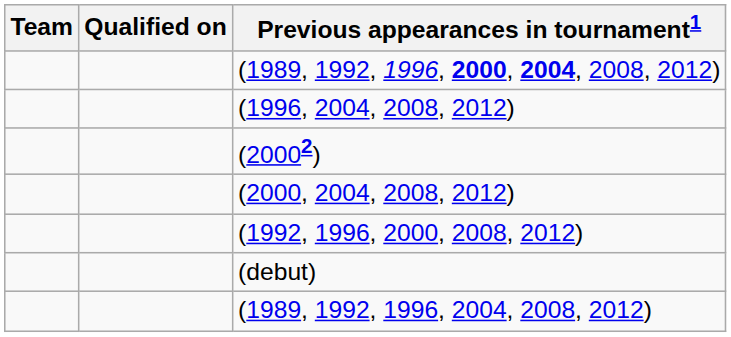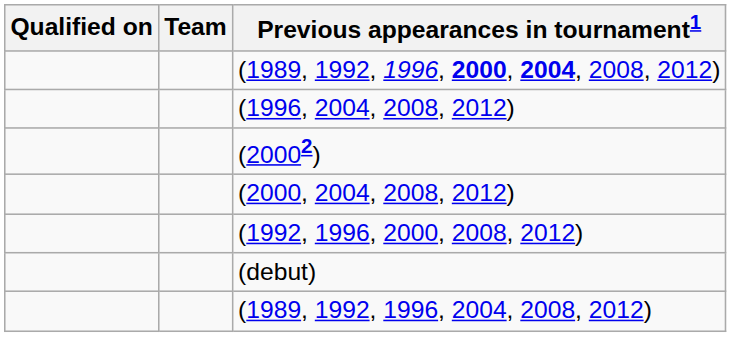columns swapped: Team <-> Qualified on
